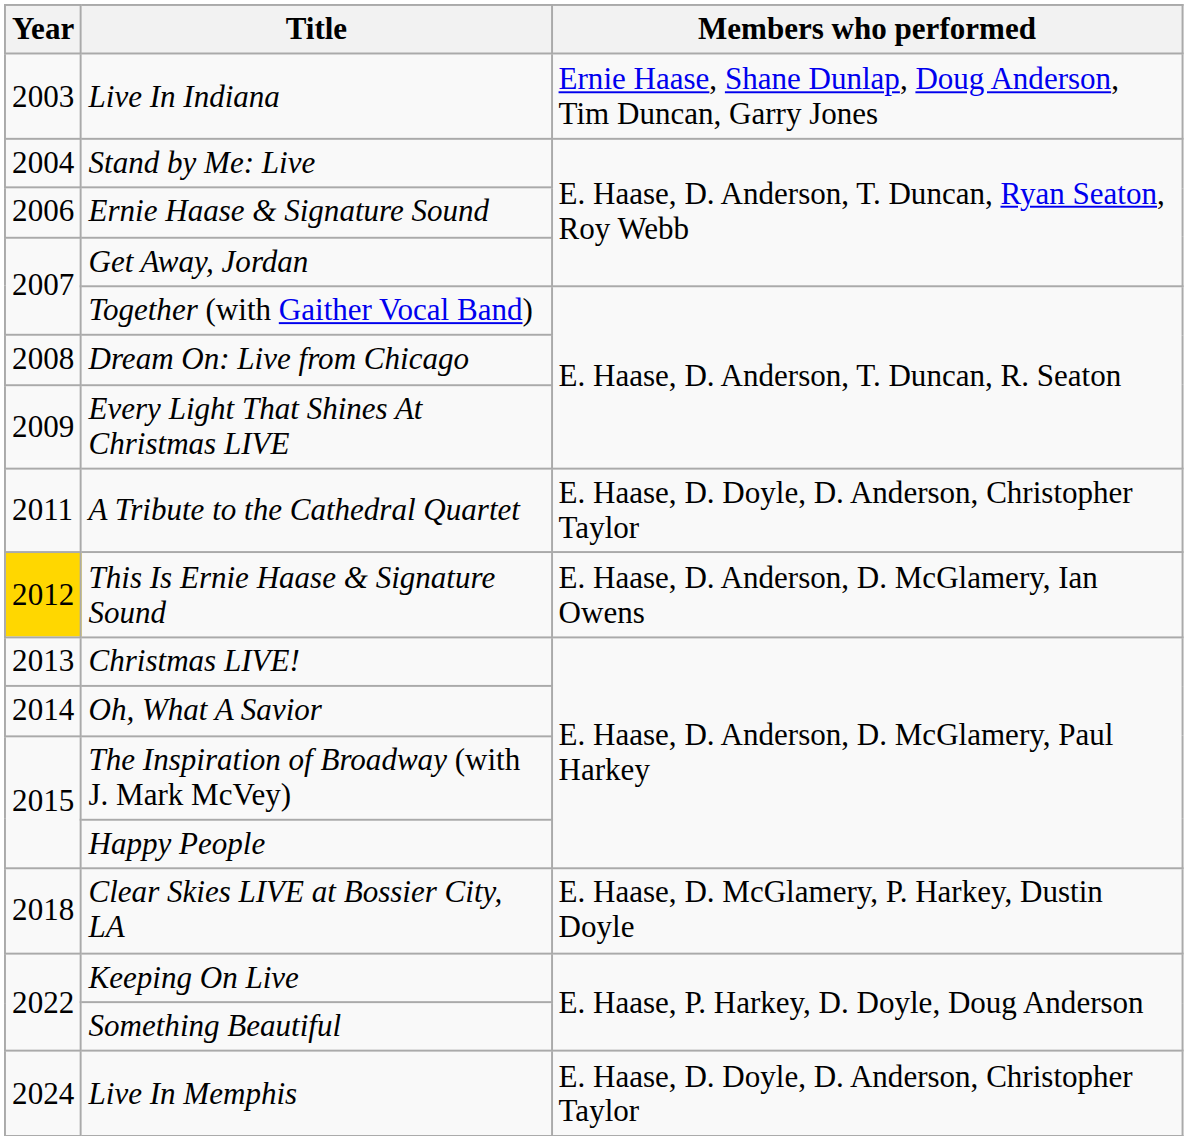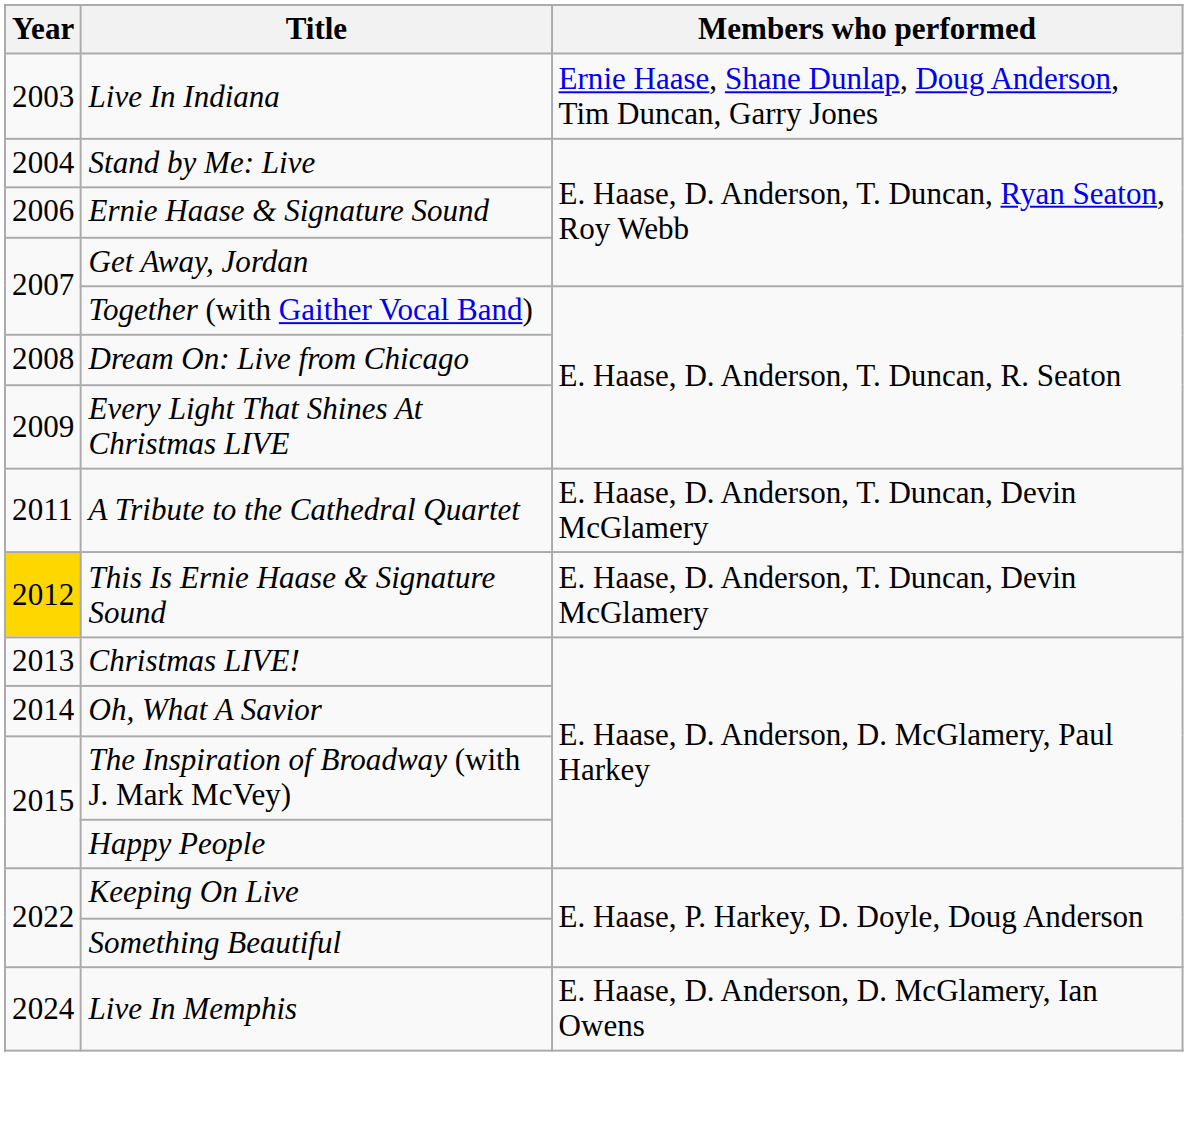A Tribute to the Cathedral Quartet | Members who performed: E. Haase, D. Doyle, D. Anderson, Christopher Taylor -> E. Haase, D. Anderson, T. Duncan, Devin McGlamery
This Is Ernie Haase & Signature Sound | Members who performed: E. Haase, D. Anderson, D. McGlamery, Ian Owens -> E. Haase, D. Anderson, T. Duncan, Devin McGlamery
- row: 2018 | Clear Skies LIVE at Bossier City, LA | E. Haase, D. McGlamery, P. Harkey, Dustin Doyle
Live In Memphis | Members who performed: E. Haase, D. Doyle, D. Anderson, Christopher Taylor -> E. Haase, D. Anderson, D. McGlamery, Ian Owens
